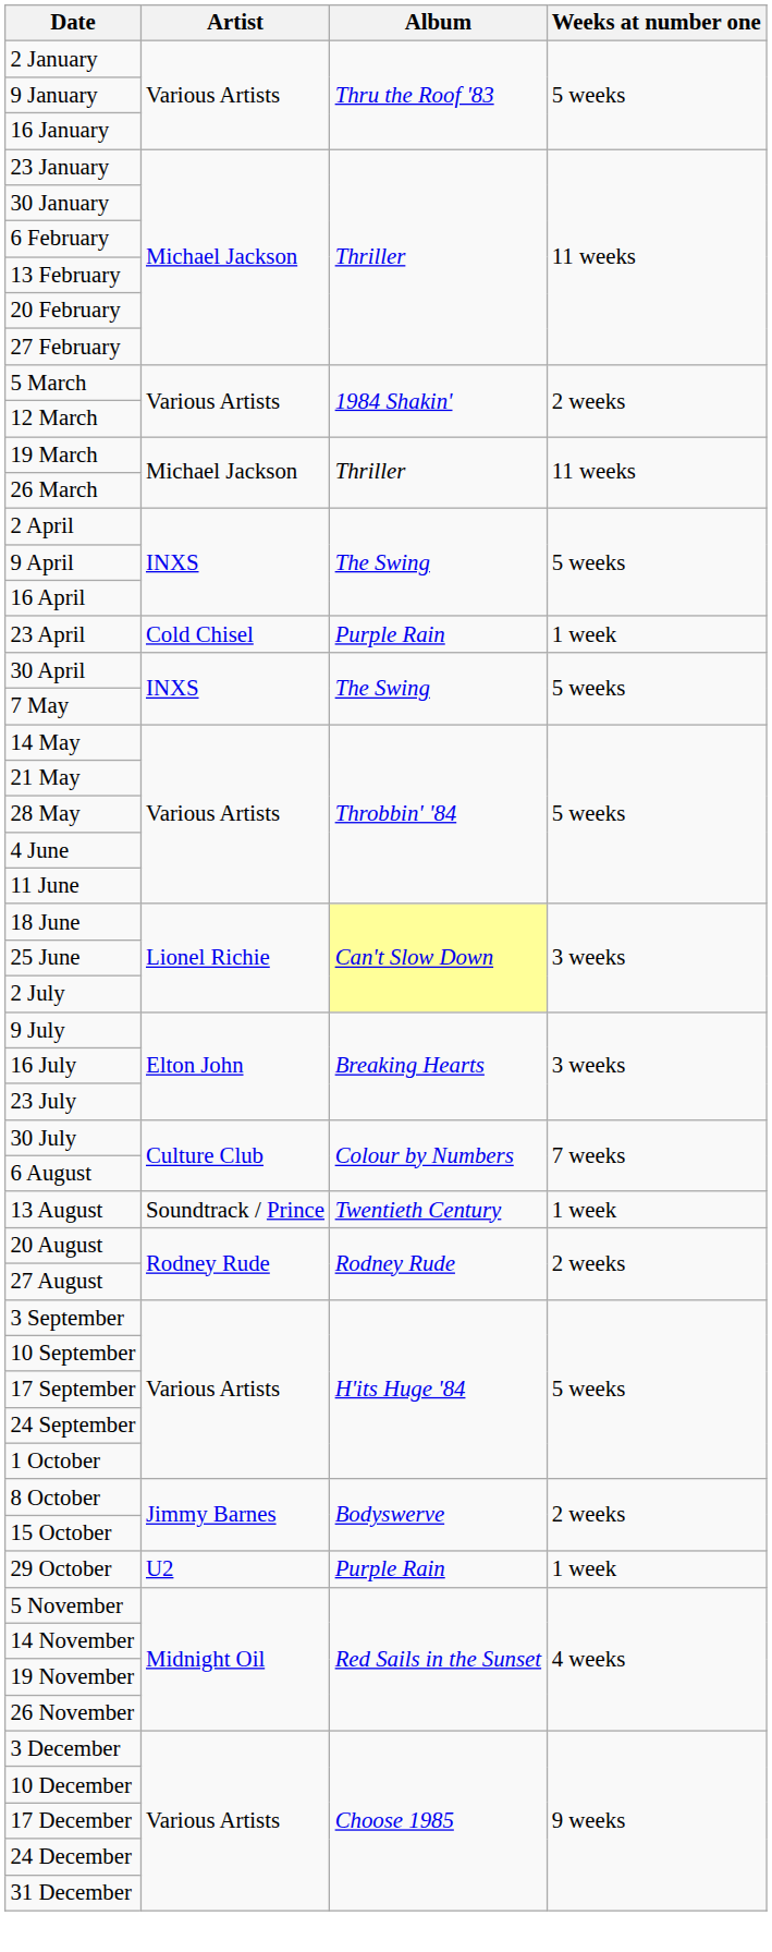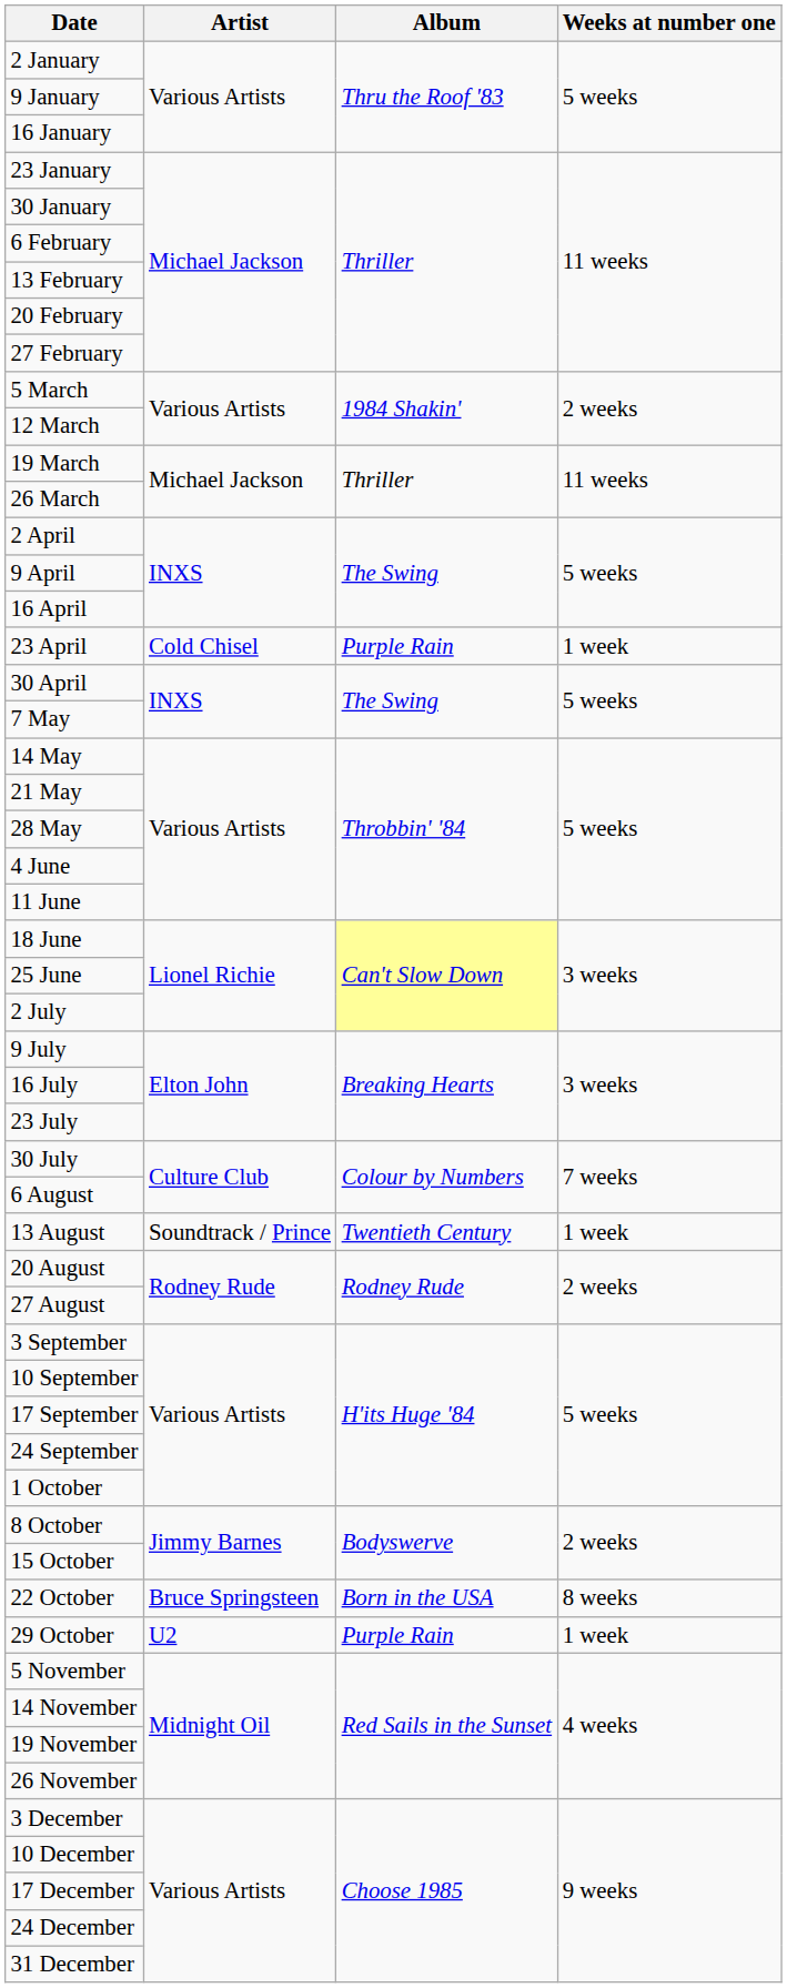+ row: 22 October | Bruce Springsteen | Born in the USA | 8 weeks
